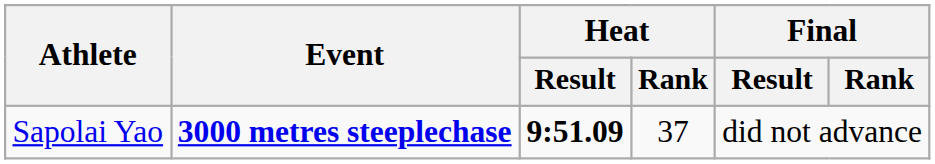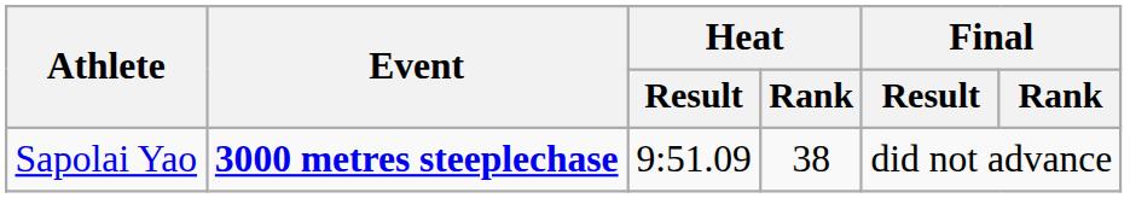Sapolai Yao | Heat / Result: bold -> normal
Sapolai Yao | Heat / Rank: 37 -> 38
